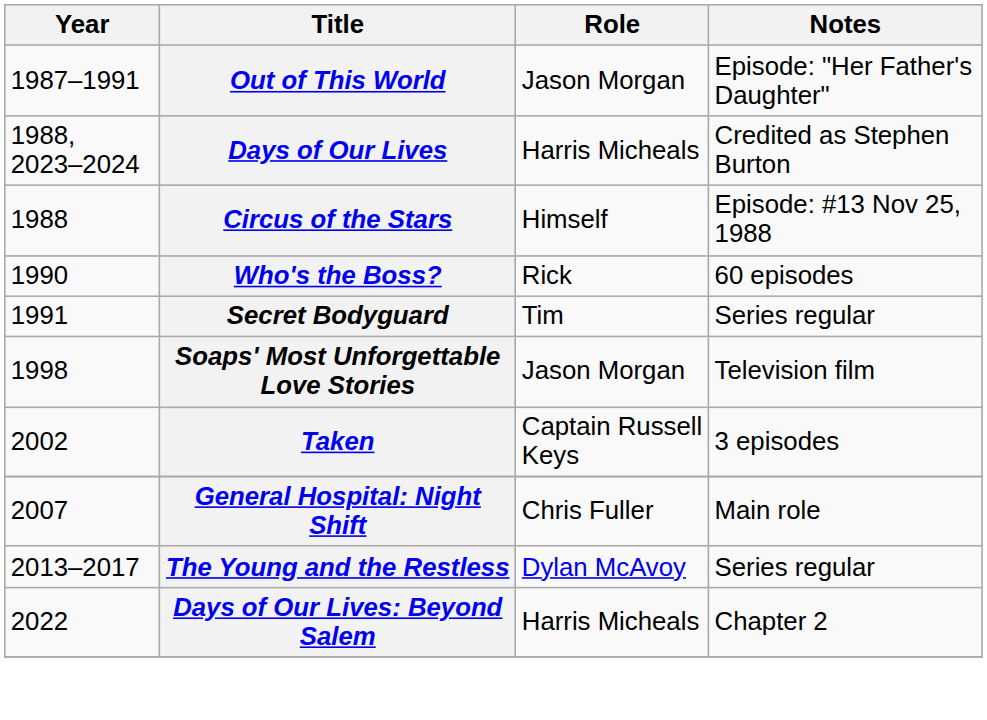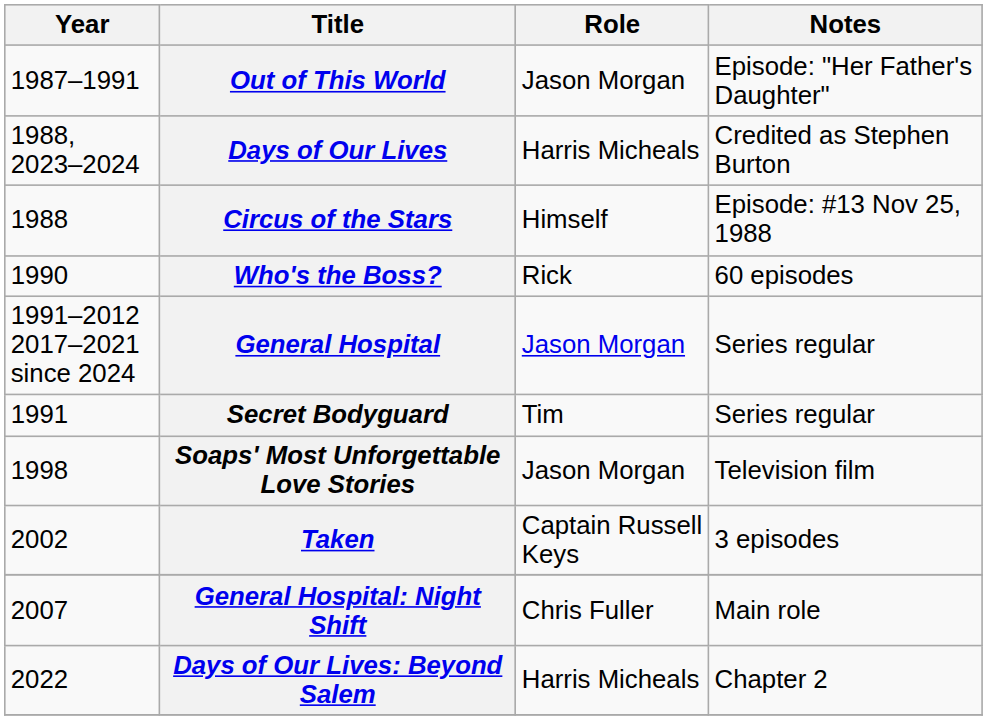+ row: 1991–2012 2017–2021 since 2024 | General Hospital | Jason Morgan | Series regular
- row: 2013–2017 | The Young and the Restless | Dylan McAvoy | Series regular
